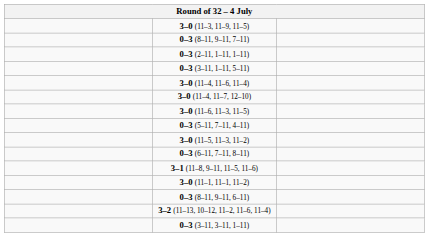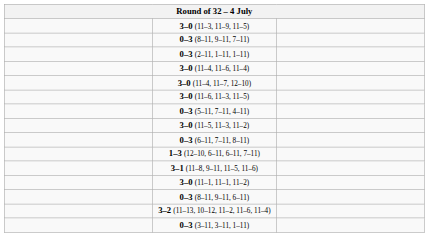- row: 0–3 (3–11, 1–11, 5–11)
+ row: 1–3 (12–10, 6–11, 6–11, 7–11)
